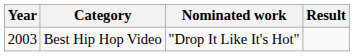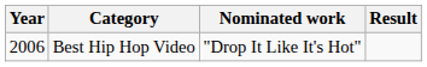Best Hip Hop Video | Year: 2003 -> 2006
